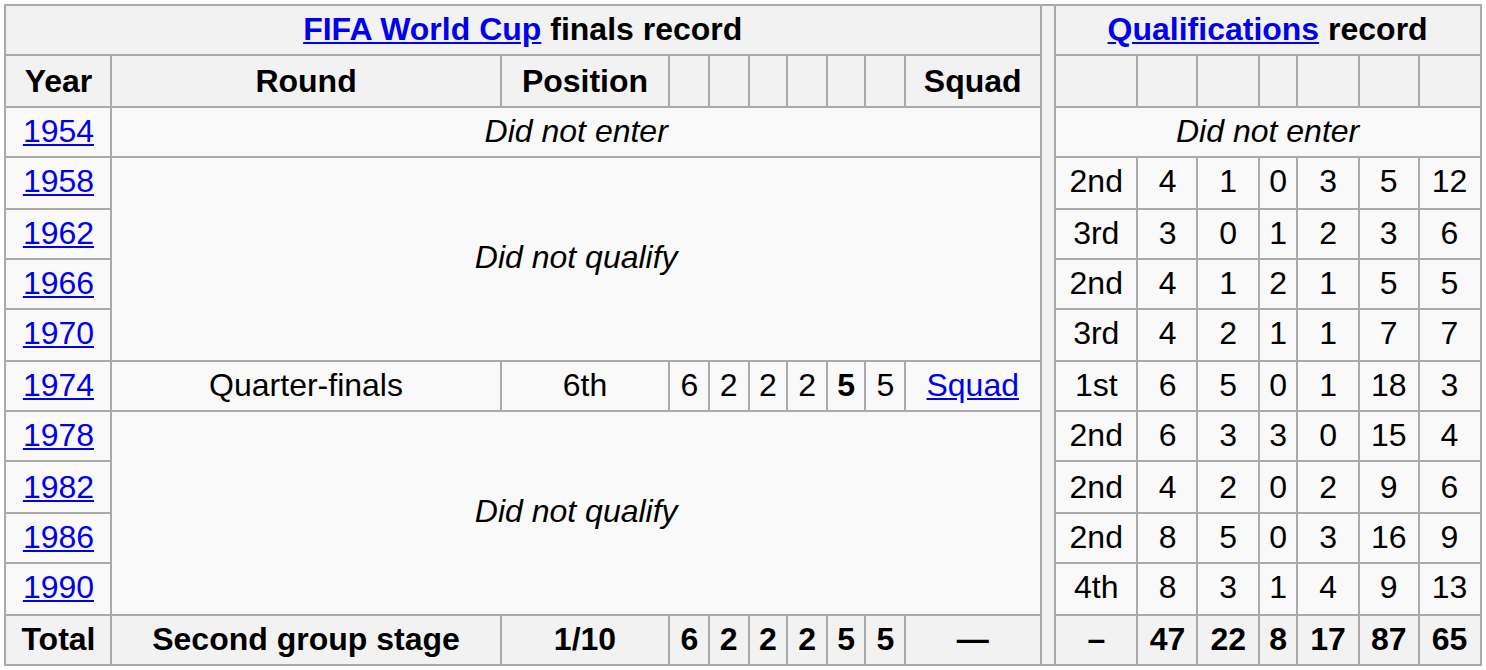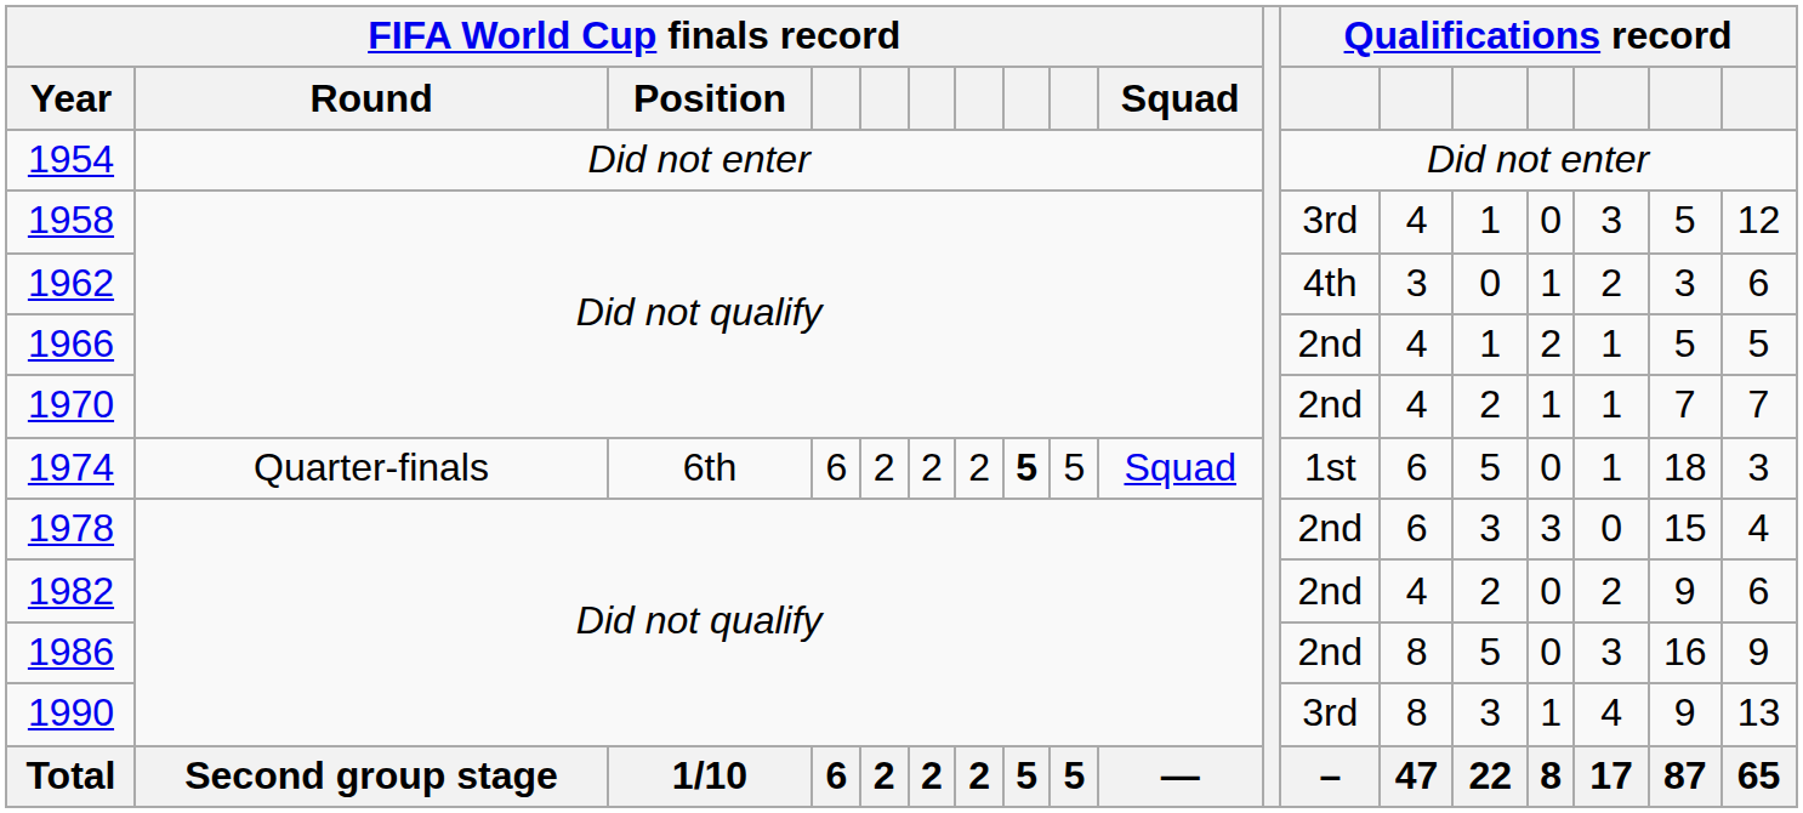1958 | column 12: 2nd -> 3rd
1962 | column 12: 3rd -> 4th
1970 | column 12: 3rd -> 2nd
1990 | column 12: 4th -> 3rd
